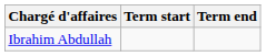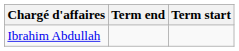columns swapped: Term start <-> Term end
